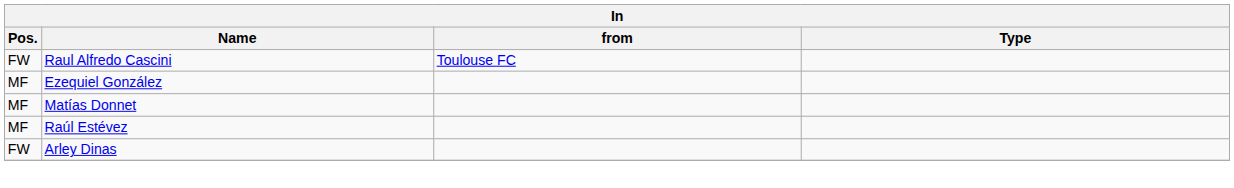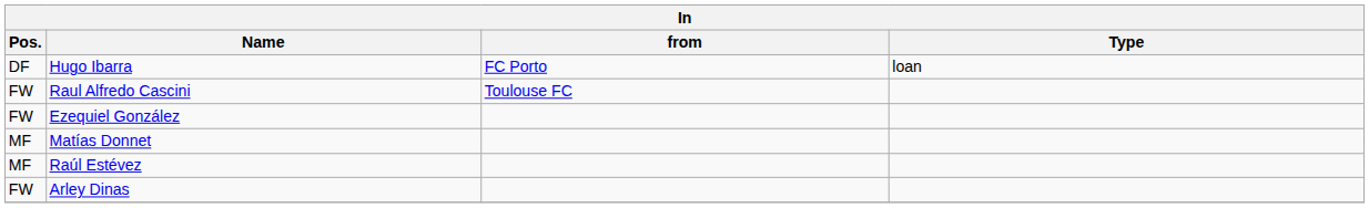+ row: DF | Hugo Ibarra | FC Porto | loan
Ezequiel González | Pos.: MF -> FW
